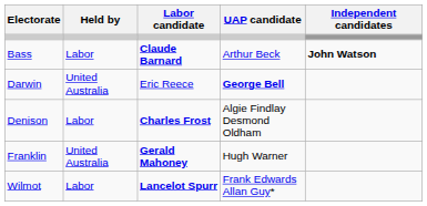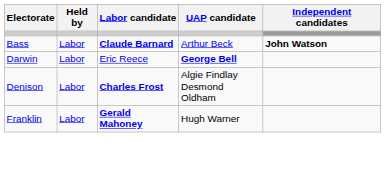Darwin | Held by: United Australia -> Labor
Franklin | Held by: United Australia -> Labor
- row: Wilmot | Labor | Lancelot Spurr | Frank Edwards Allan Guy*
